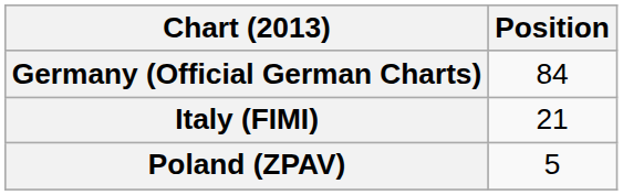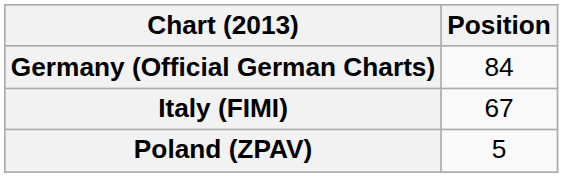Italy (FIMI) | Position: 21 -> 67
